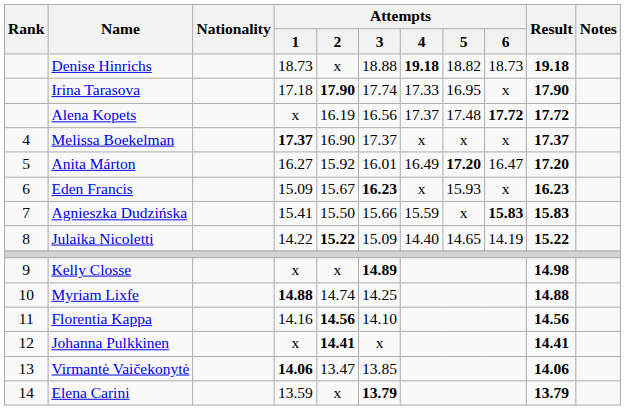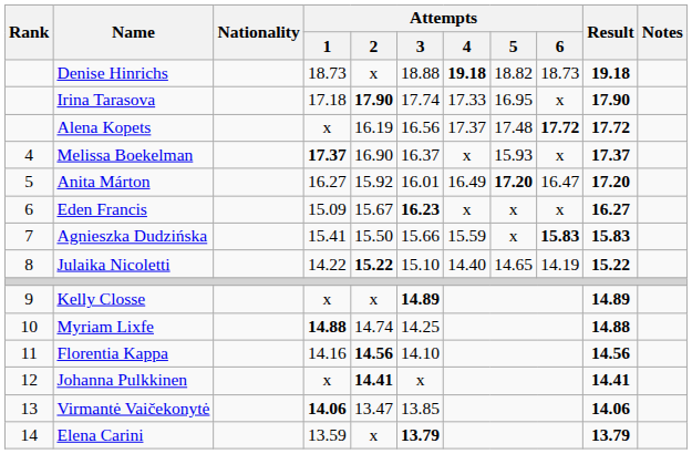Melissa Boekelman | Attempts / 3: 17.37 -> 16.37
Melissa Boekelman | Attempts / 5: x -> 15.93
Eden Francis | Attempts / 5: 15.93 -> x
Eden Francis | Result: 16.23 -> 16.27
Julaika Nicoletti | Attempts / 3: 15.09 -> 15.10
Kelly Closse | Result: 14.98 -> 14.89
